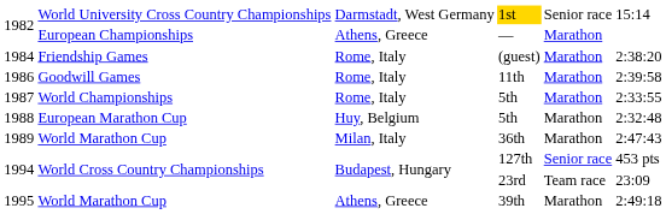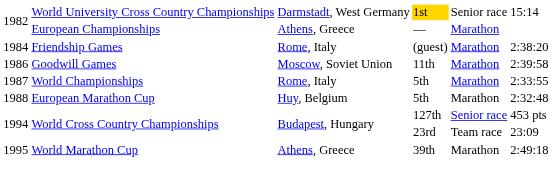1986 | column 3: Rome, Italy -> Moscow, Soviet Union
- row: 1989 | World Marathon Cup | Milan, Italy | 36th | Marathon | 2:47:43
